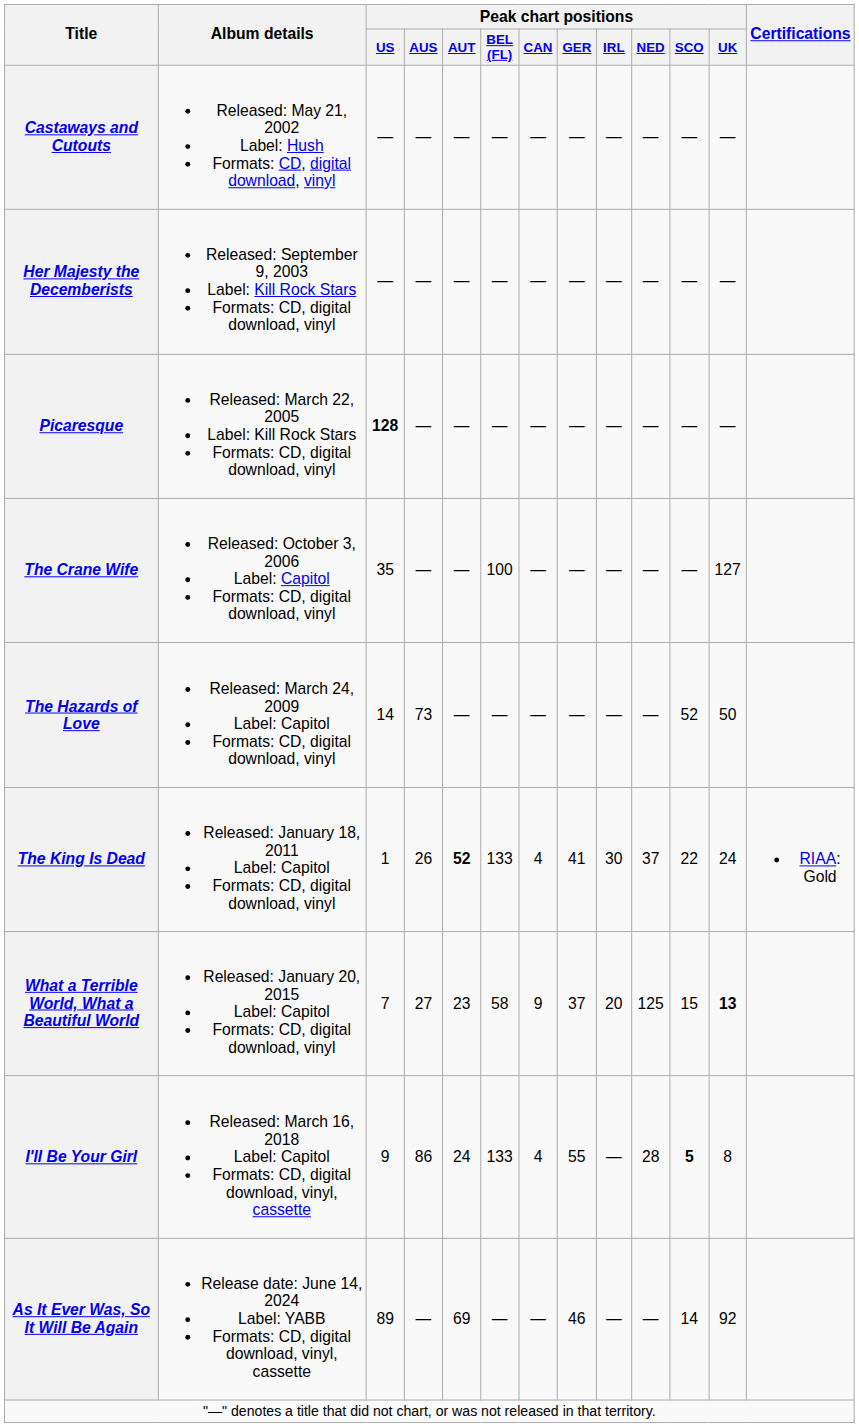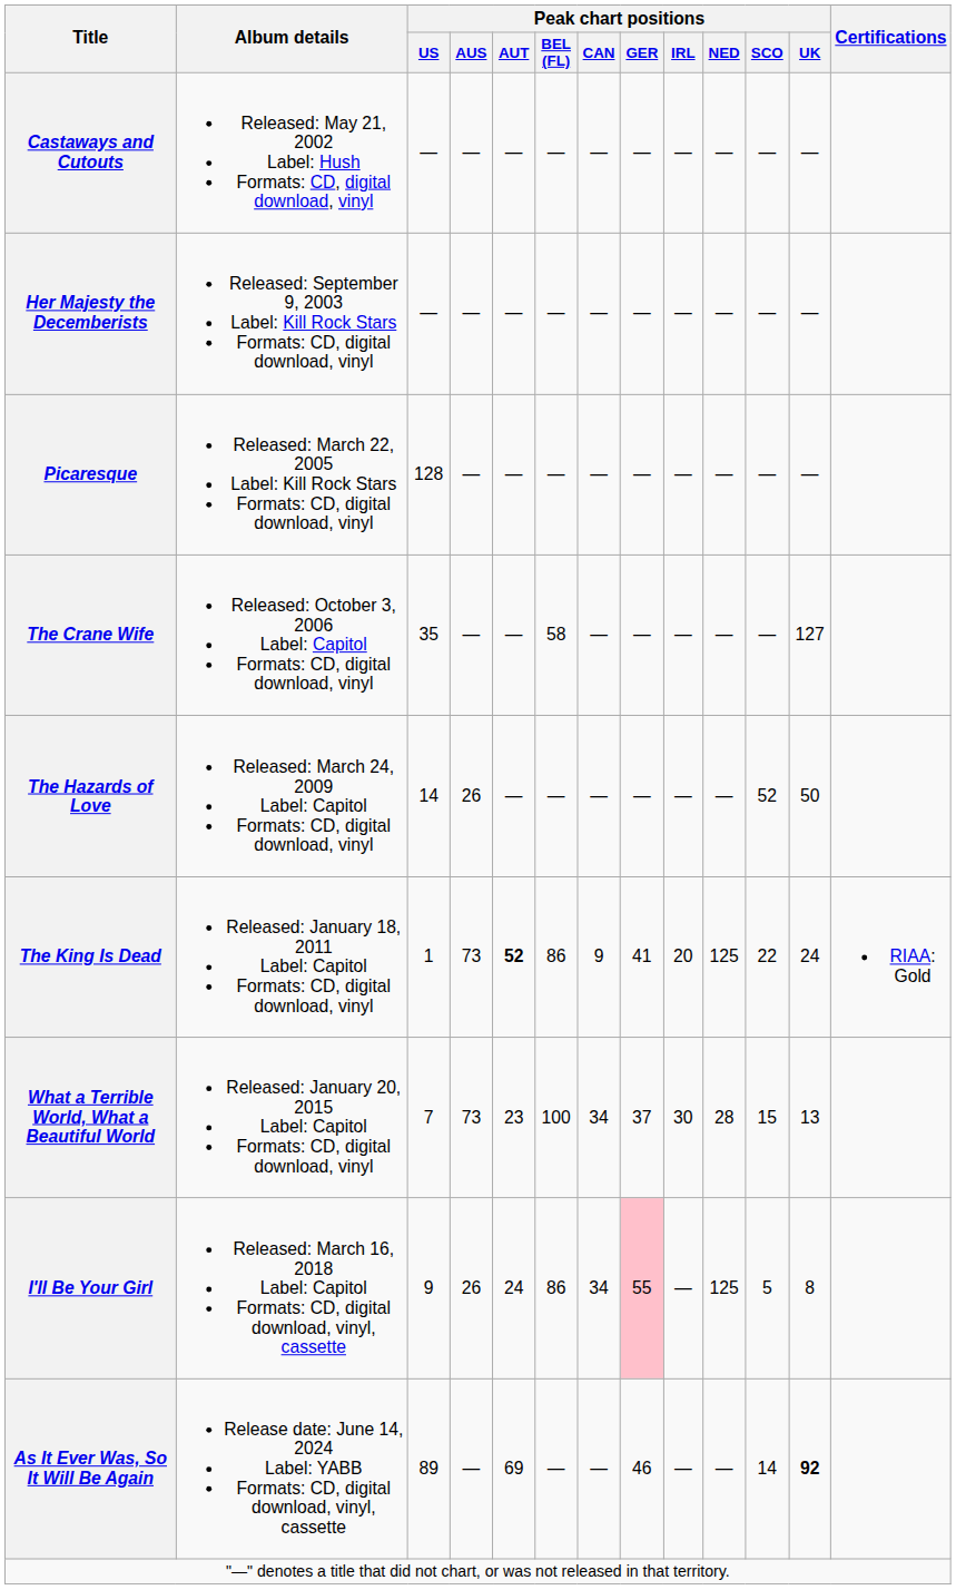Picaresque | Peak chart positions / US: bold -> normal
The Crane Wife | Peak chart positions / BEL (FL): 100 -> 58
The Hazards of Love | Peak chart positions / AUS: 73 -> 26
The King Is Dead | Peak chart positions / AUS: 26 -> 73
The King Is Dead | Peak chart positions / BEL (FL): 133 -> 86
The King Is Dead | Peak chart positions / CAN: 4 -> 9
The King Is Dead | Peak chart positions / IRL: 30 -> 20
The King Is Dead | Peak chart positions / NED: 37 -> 125
What a Terrible World, What a Beautiful World | Peak chart positions / AUS: 27 -> 73
What a Terrible World, What a Beautiful World | Peak chart positions / BEL (FL): 58 -> 100
What a Terrible World, What a Beautiful World | Peak chart positions / CAN: 9 -> 34
What a Terrible World, What a Beautiful World | Peak chart positions / IRL: 20 -> 30
What a Terrible World, What a Beautiful World | Peak chart positions / NED: 125 -> 28
What a Terrible World, What a Beautiful World | Peak chart positions / UK: bold -> normal
I'll Be Your Girl | Peak chart positions / AUS: 86 -> 26
I'll Be Your Girl | Peak chart positions / BEL (FL): 133 -> 86
I'll Be Your Girl | Peak chart positions / CAN: 4 -> 34
I'll Be Your Girl | Peak chart positions / GER: no background -> pink background
I'll Be Your Girl | Peak chart positions / NED: 28 -> 125
I'll Be Your Girl | Peak chart positions / SCO: bold -> normal
As It Ever Was, So It Will Be Again | Peak chart positions / UK: normal -> bold
